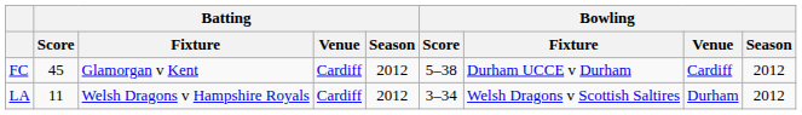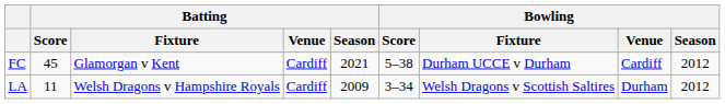FC | Batting / Season: 2012 -> 2021
LA | Batting / Season: 2012 -> 2009
